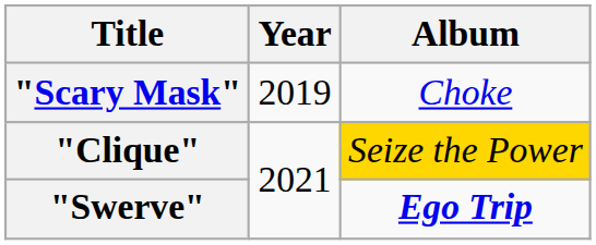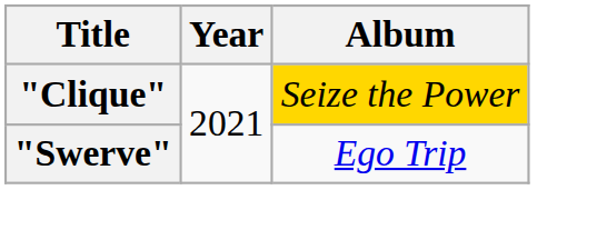- row: "Scary Mask" | 2019 | Choke
"Swerve" | Album: bold -> normal
